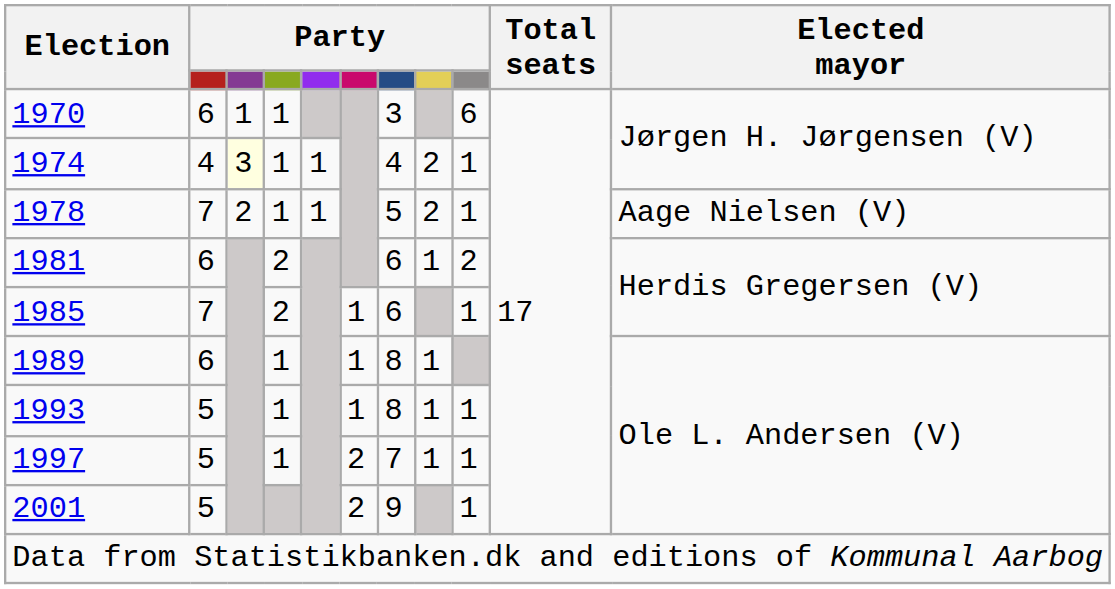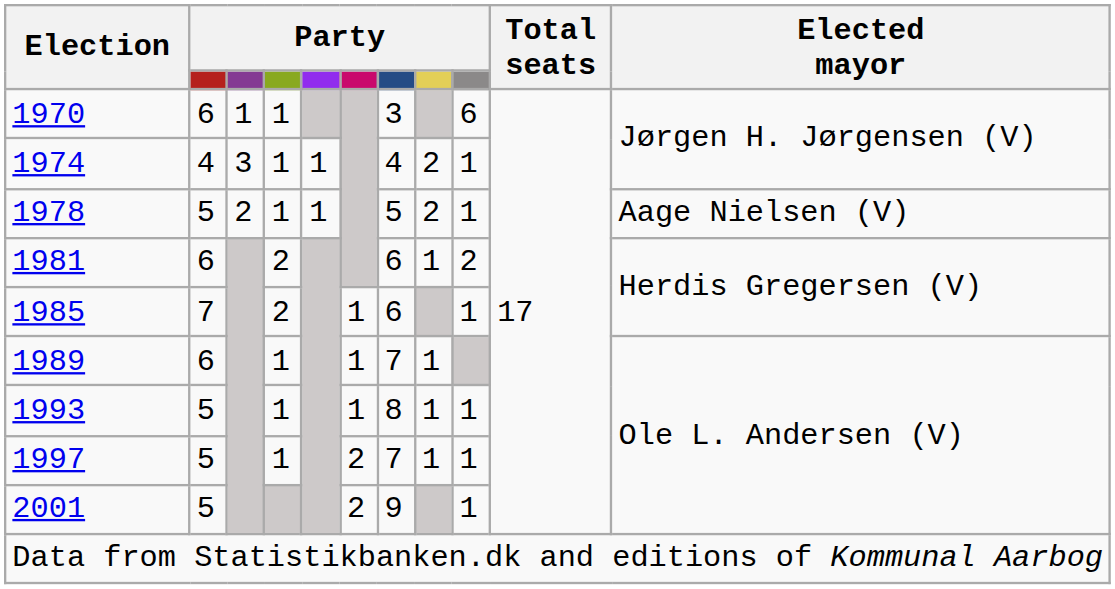1974 | column 3: lightyellow background -> no background
1978 | column 2: 7 -> 5
1989 | column 7: 8 -> 7
